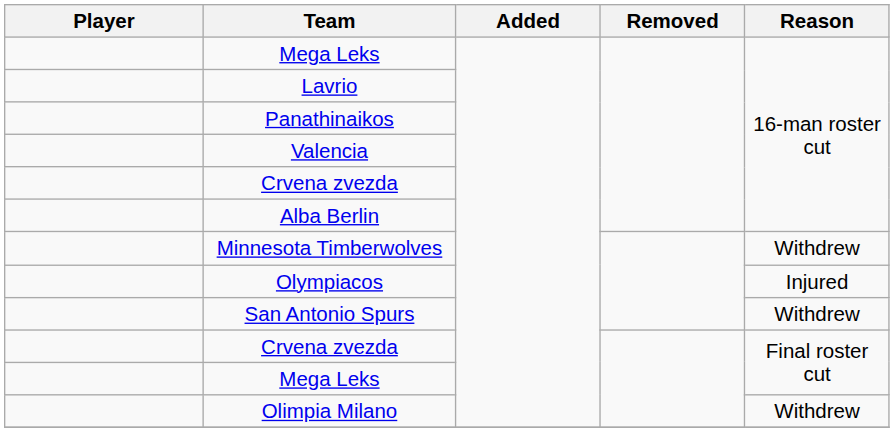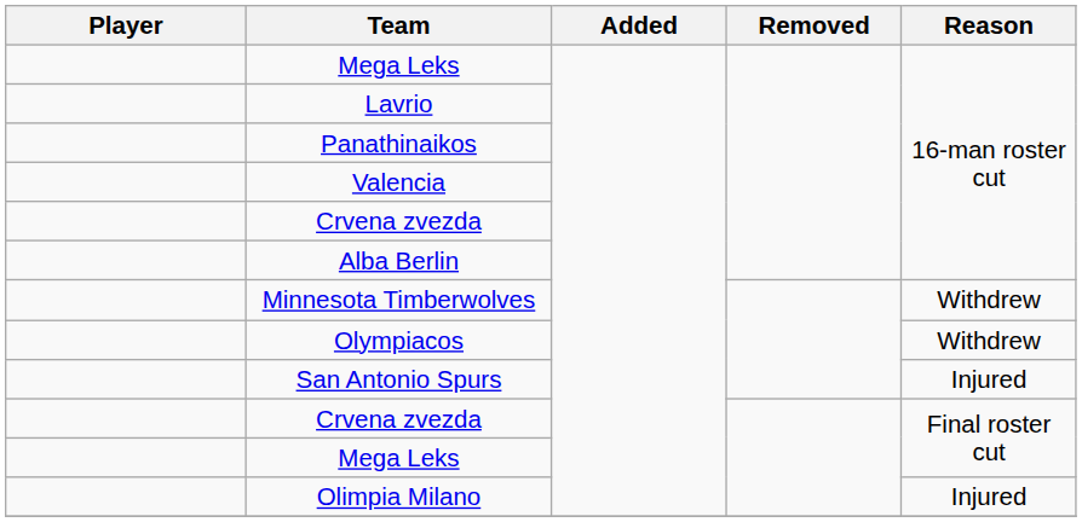Olympiacos | Reason: Injured -> Withdrew
San Antonio Spurs | Reason: Withdrew -> Injured
Olimpia Milano | Reason: Withdrew -> Injured
